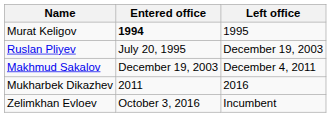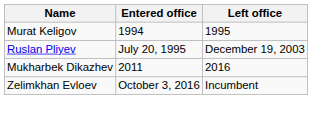Murat Keligov | Entered office: bold -> normal
- row: Makhmud Sakalov | December 19, 2003 | December 4, 2011
